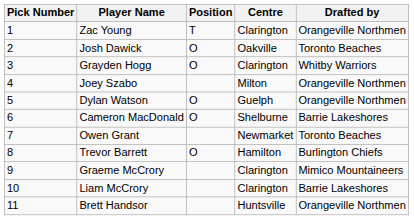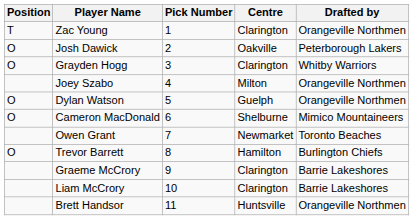columns swapped: Pick Number <-> Position
Josh Dawick | Drafted by: Toronto Beaches -> Peterborough Lakers
Cameron MacDonald | Drafted by: Barrie Lakeshores -> Mimico Mountaineers
Graeme McCrory | Drafted by: Mimico Mountaineers -> Barrie Lakeshores
